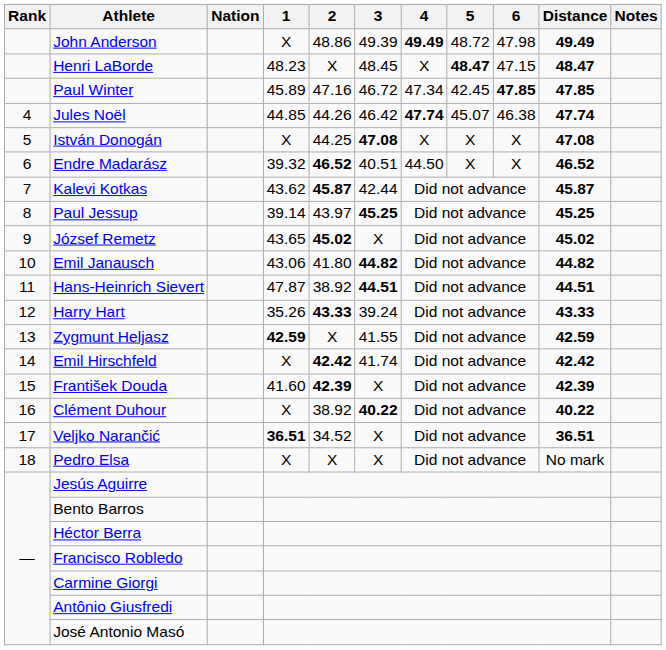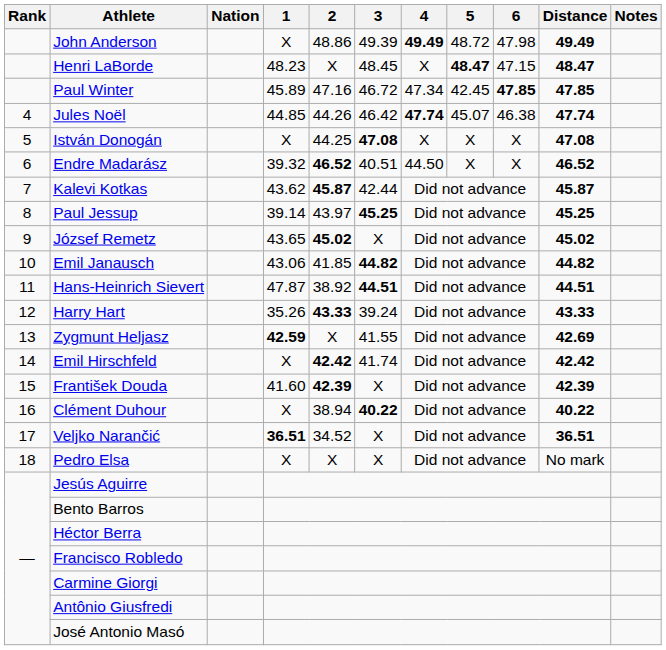Emil Janausch | 2: 41.80 -> 41.85
Zygmunt Heljasz | Distance: 42.59 -> 42.69
Clément Duhour | 2: 38.92 -> 38.94
